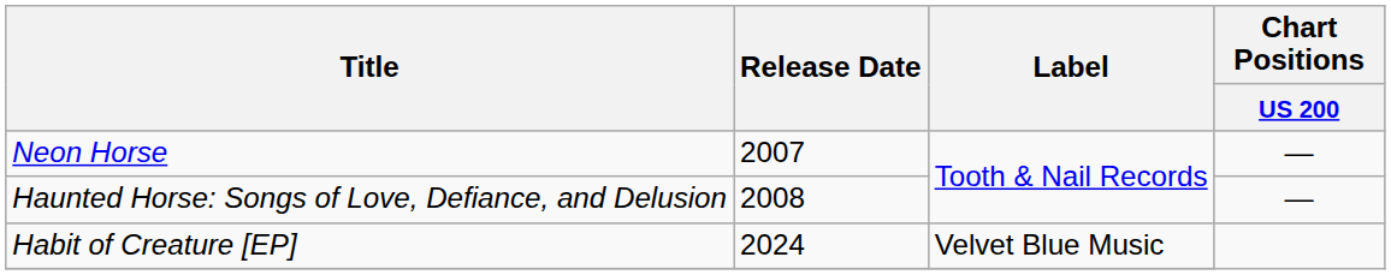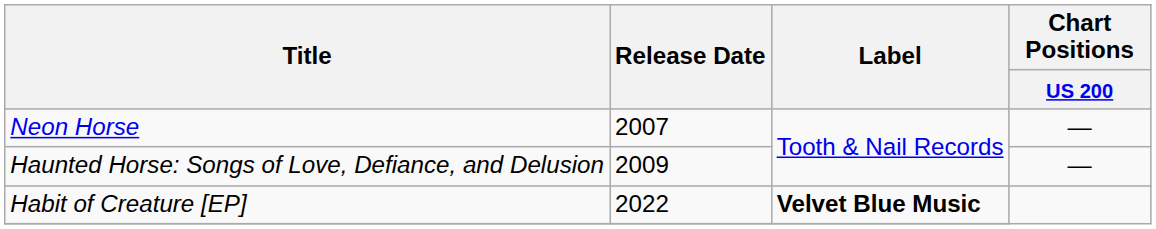Haunted Horse: Songs of Love, Defiance, and Delusion | Release Date: 2008 -> 2009
Habit of Creature [EP] | Release Date: 2024 -> 2022
Habit of Creature [EP] | Label: normal -> bold
